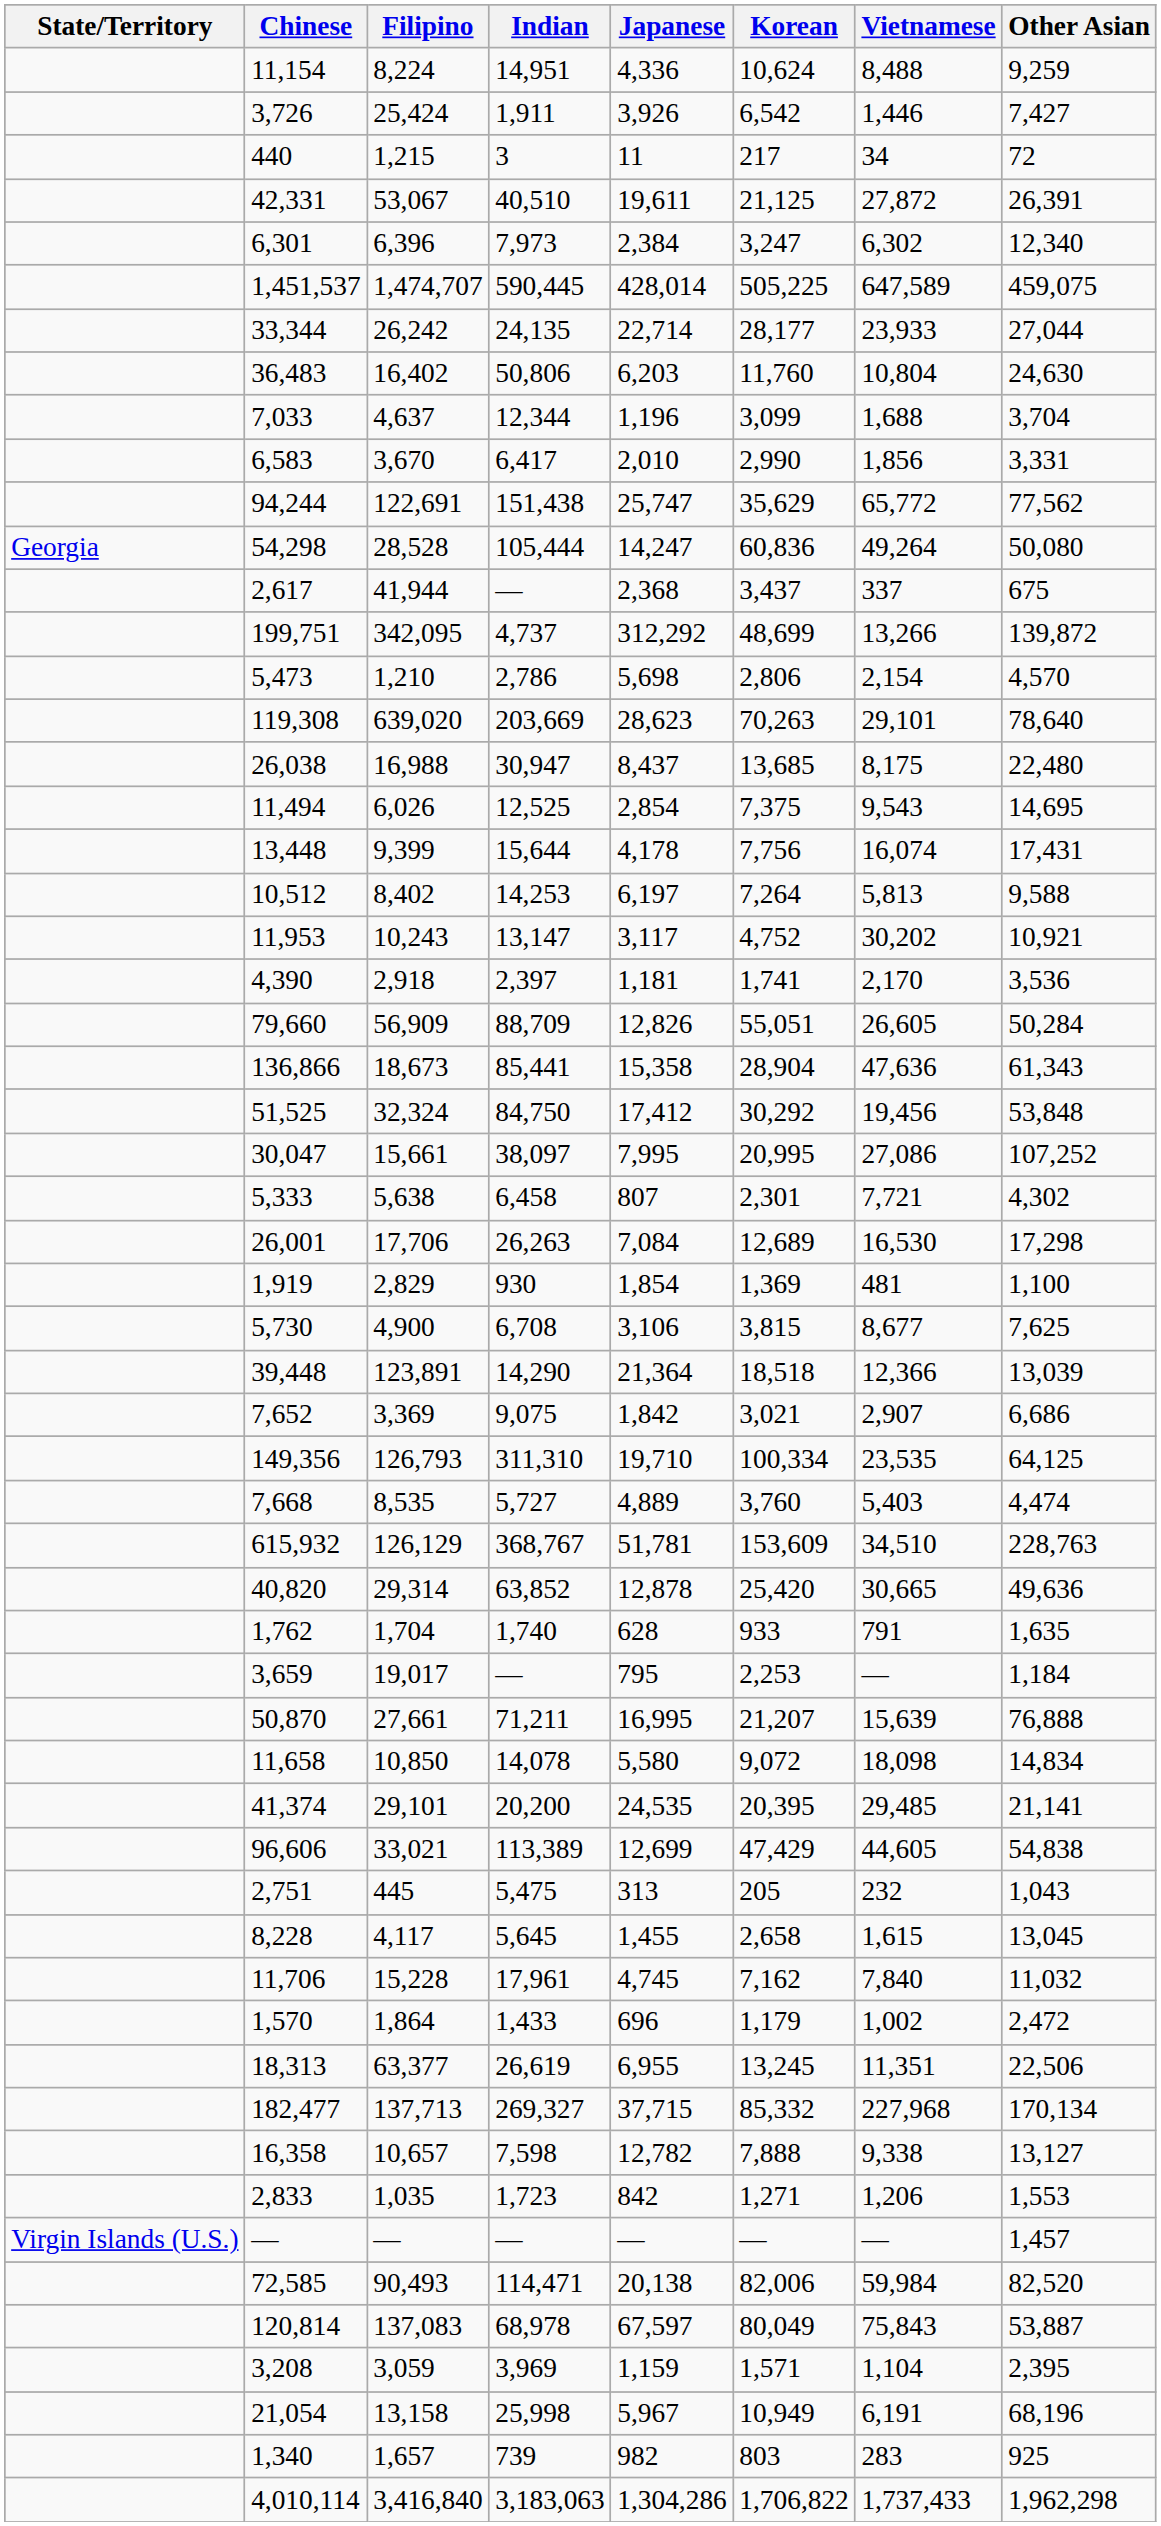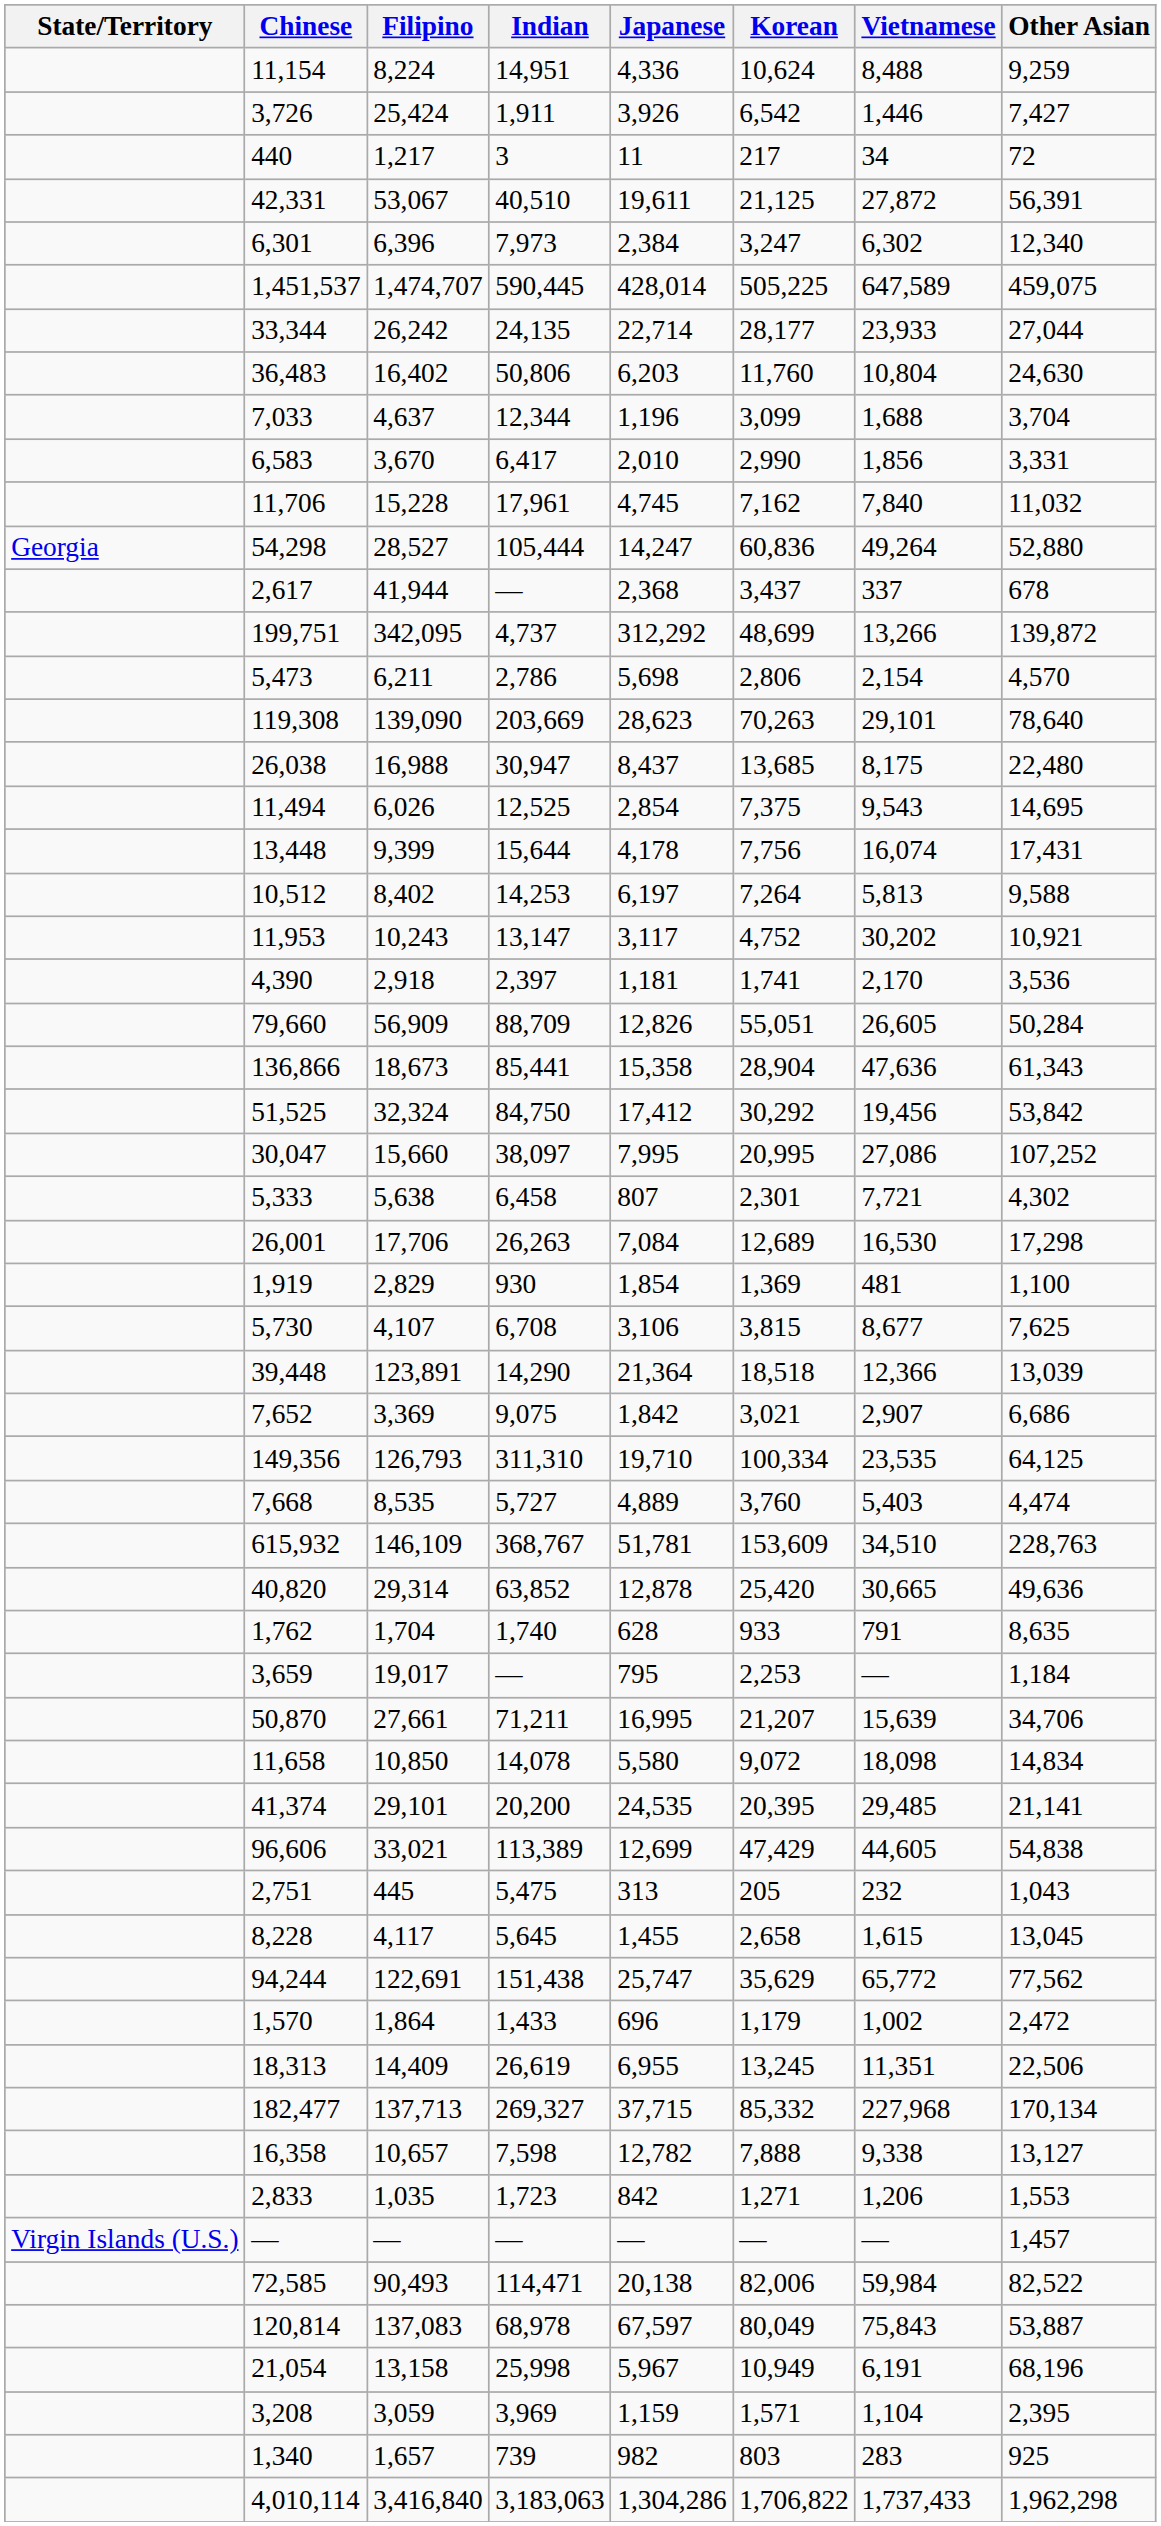440 | Filipino: 1,215 -> 1,217
42,331 | Other Asian: 26,391 -> 56,391
rows swapped: 94,244 <-> 11,706
54,298 | Filipino: 28,528 -> 28,527
54,298 | Other Asian: 50,080 -> 52,880
2,617 | Other Asian: 675 -> 678
5,473 | Filipino: 1,210 -> 6,211
119,308 | Filipino: 639,020 -> 139,090
51,525 | Other Asian: 53,848 -> 53,842
30,047 | Filipino: 15,661 -> 15,660
5,730 | Filipino: 4,900 -> 4,107
615,932 | Filipino: 126,129 -> 146,109
1,762 | Other Asian: 1,635 -> 8,635
50,870 | Other Asian: 76,888 -> 34,706
18,313 | Filipino: 63,377 -> 14,409
72,585 | Other Asian: 82,520 -> 82,522
rows swapped: 3,208 <-> 21,054
